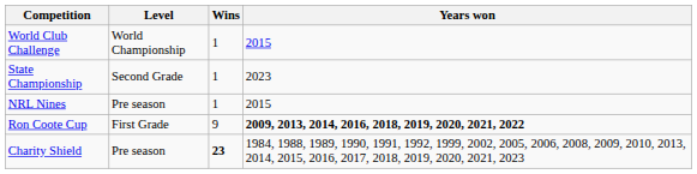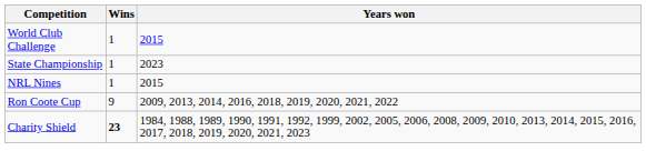- column: Level | World Championship | Second Grade | Pre season | First Grade | Pre season
Ron Coote Cup | Years won: bold -> normal
